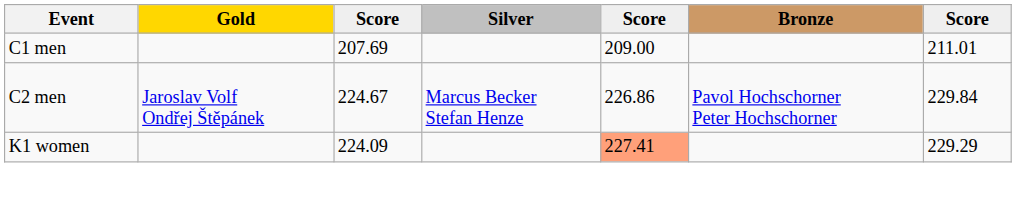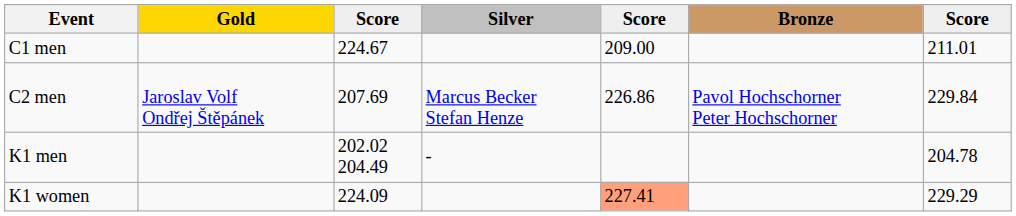C1 men | column 3: 207.69 -> 224.67
C2 men | column 3: 224.67 -> 207.69
+ row: K1 men | 202.02 204.49 | - | 204.78
